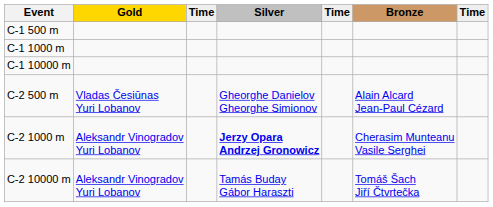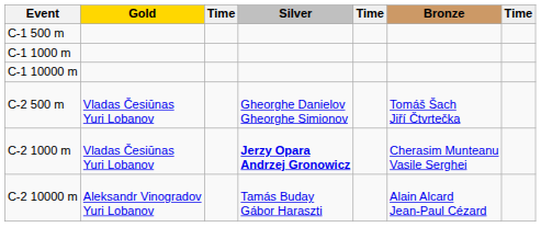C-2 500 m | Bronze: Alain Alcard Jean-Paul Cézard -> Tomáš Šach Jiří Čtvrtečka
C-2 1000 m | Gold: Aleksandr Vinogradov Yuri Lobanov -> Vladas Česiūnas Yuri Lobanov
C-2 10000 m | Bronze: Tomáš Šach Jiří Čtvrtečka -> Alain Alcard Jean-Paul Cézard
